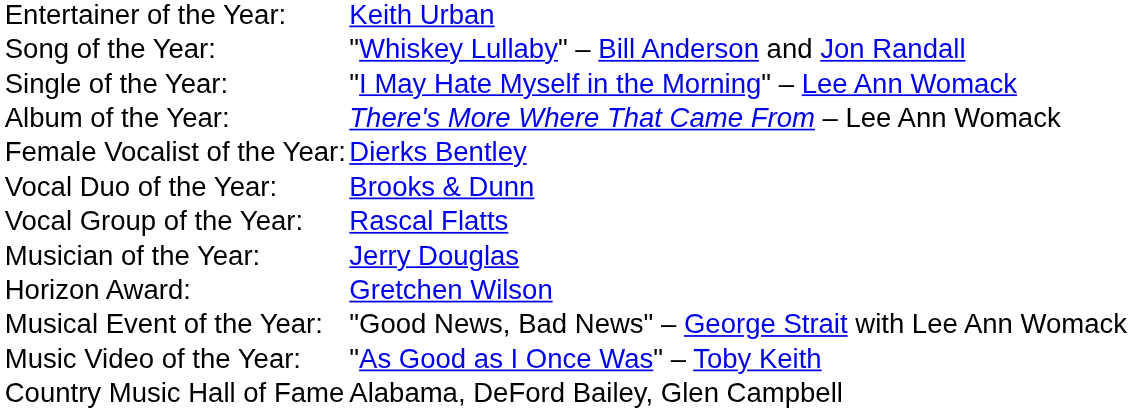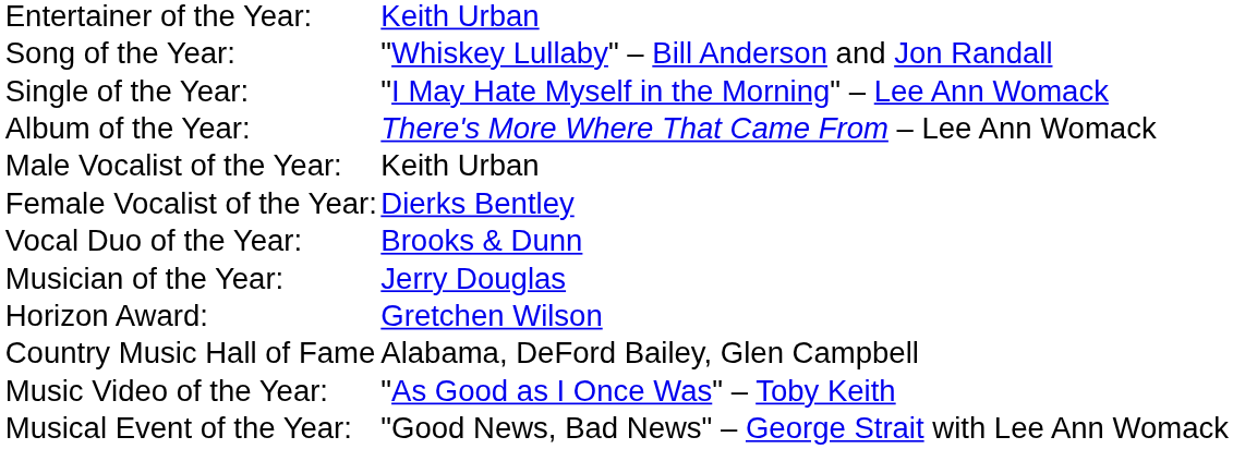+ row: Male Vocalist of the Year: | Keith Urban
- row: Vocal Group of the Year: | Rascal Flatts
rows swapped: Musical Event of the Year: <-> Country Music Hall of Fame
